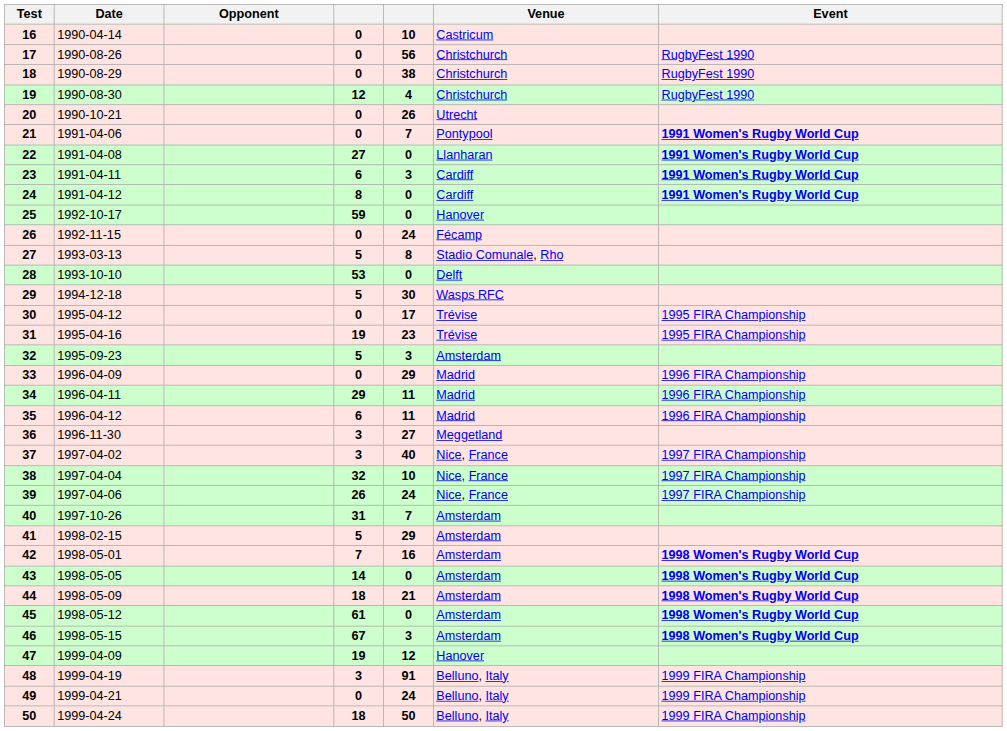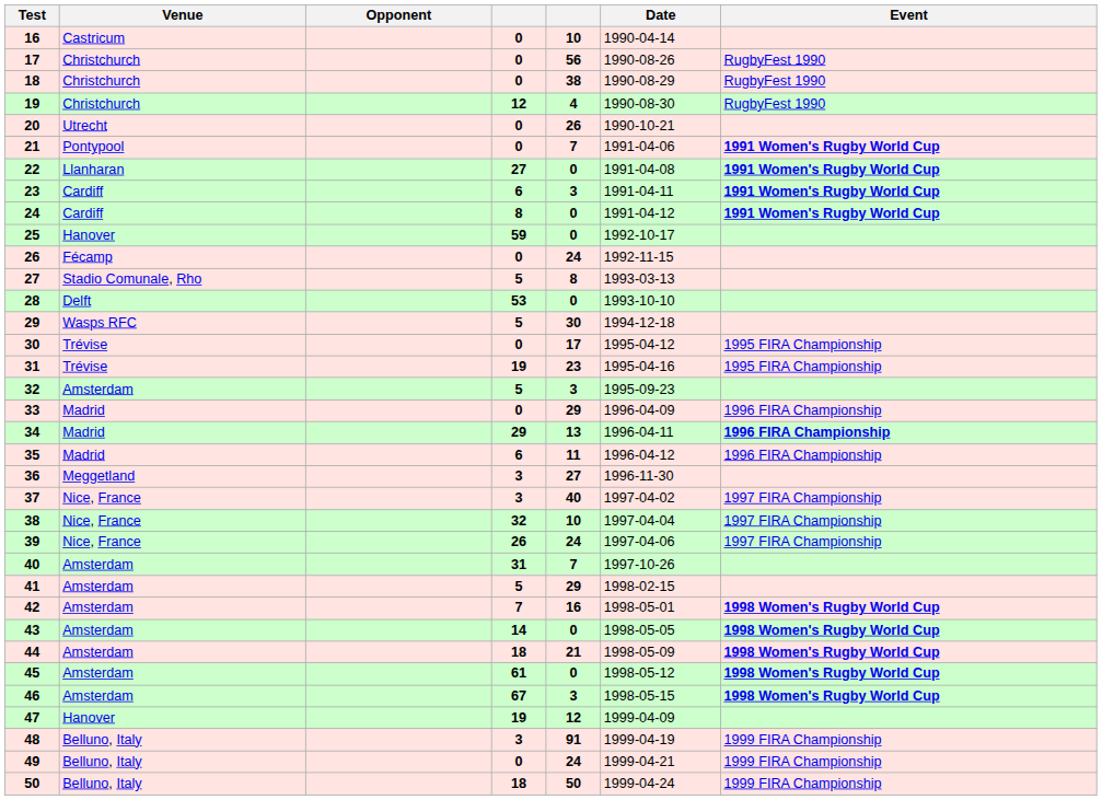columns swapped: Date <-> Venue
34 | column 5: 11 -> 13
34 | Event: normal -> bold
